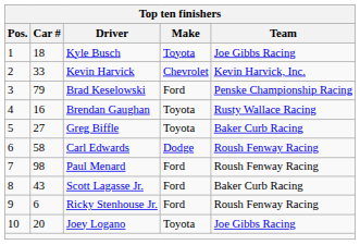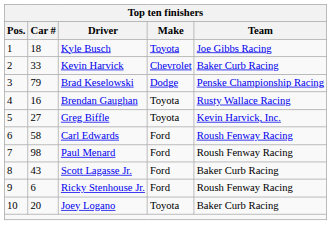Kevin Harvick | Team: Kevin Harvick, Inc. -> Baker Curb Racing
Brad Keselowski | Make: Ford -> Dodge
Greg Biffle | Team: Baker Curb Racing -> Kevin Harvick, Inc.
Carl Edwards | Make: Dodge -> Ford
Joey Logano | Team: Joe Gibbs Racing -> Baker Curb Racing
